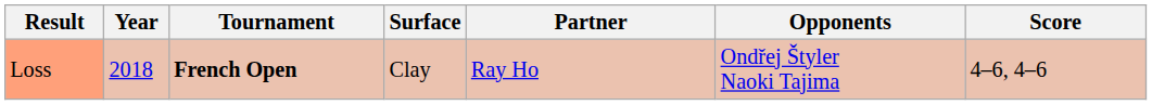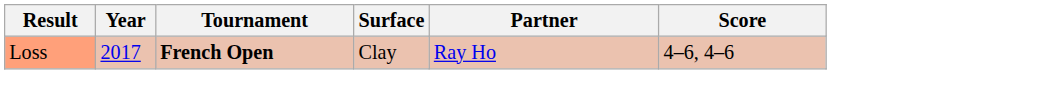- column: Opponents | Ondřej Štyler Naoki Tajima
Loss | Year: 2018 -> 2017
